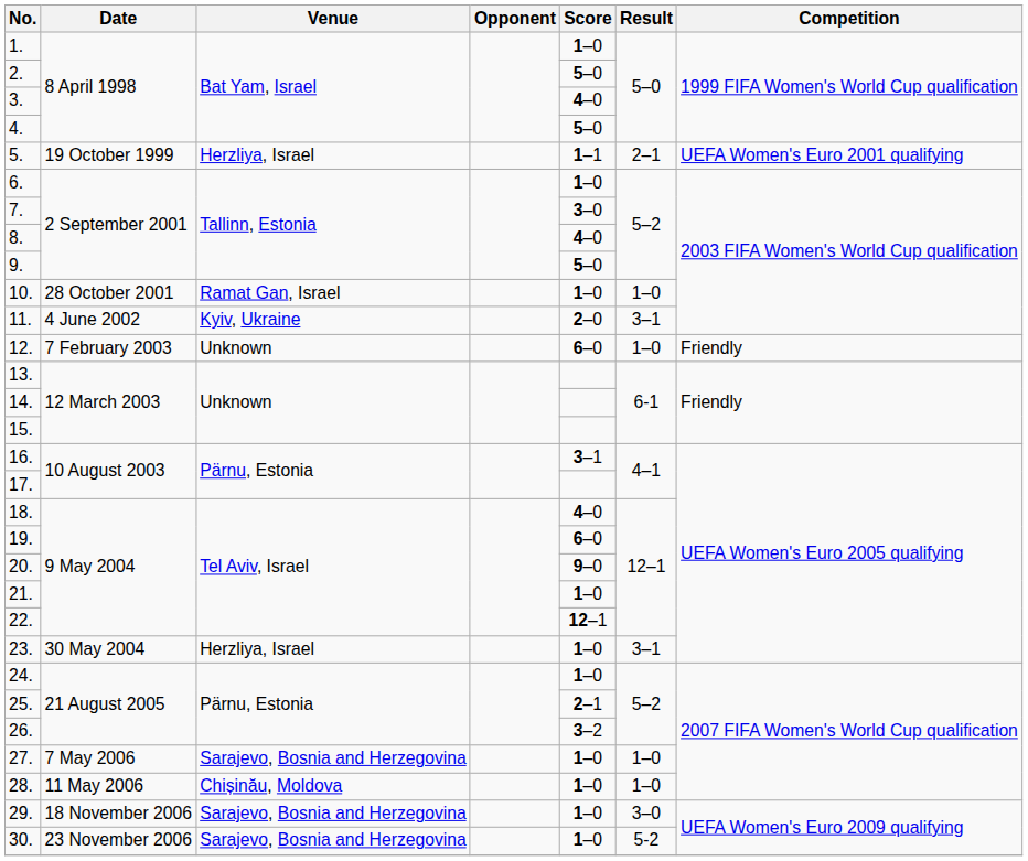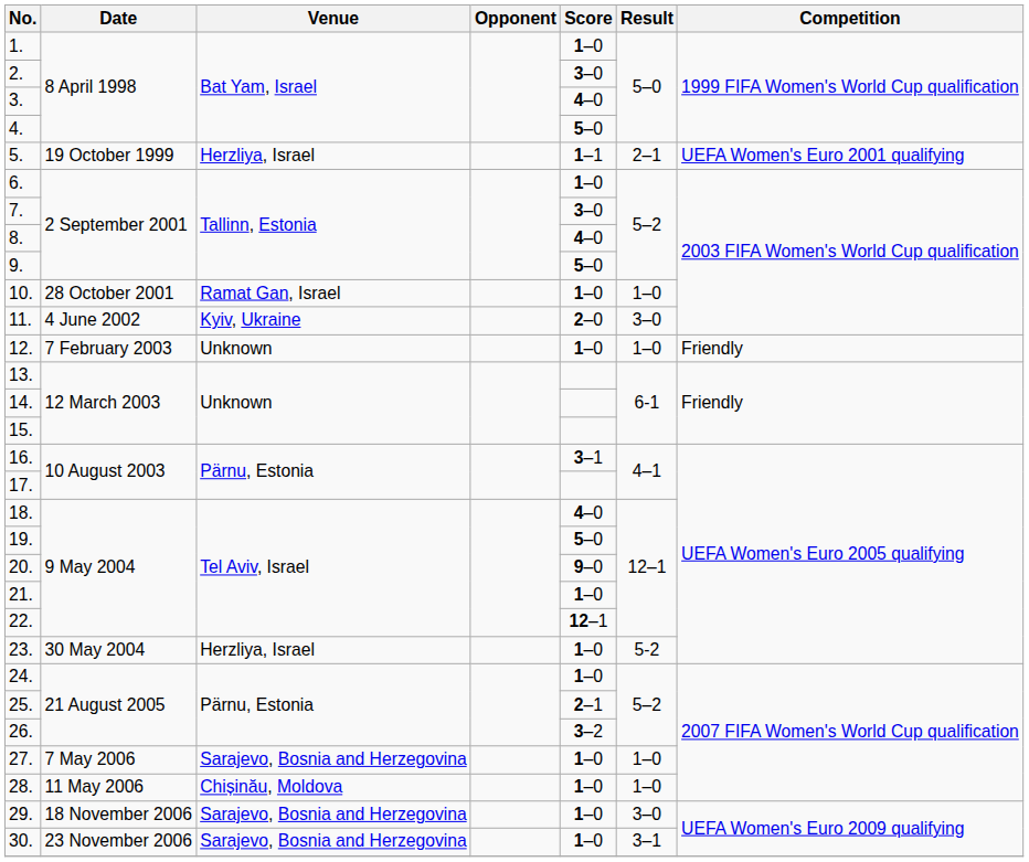2. | Score: 5–0 -> 3–0
11. | Result: 3–1 -> 3–0
12. | Score: 6–0 -> 1–0
19. | Score: 6–0 -> 5–0
23. | Result: 3–1 -> 5-2
30. | Result: 5-2 -> 3–1
